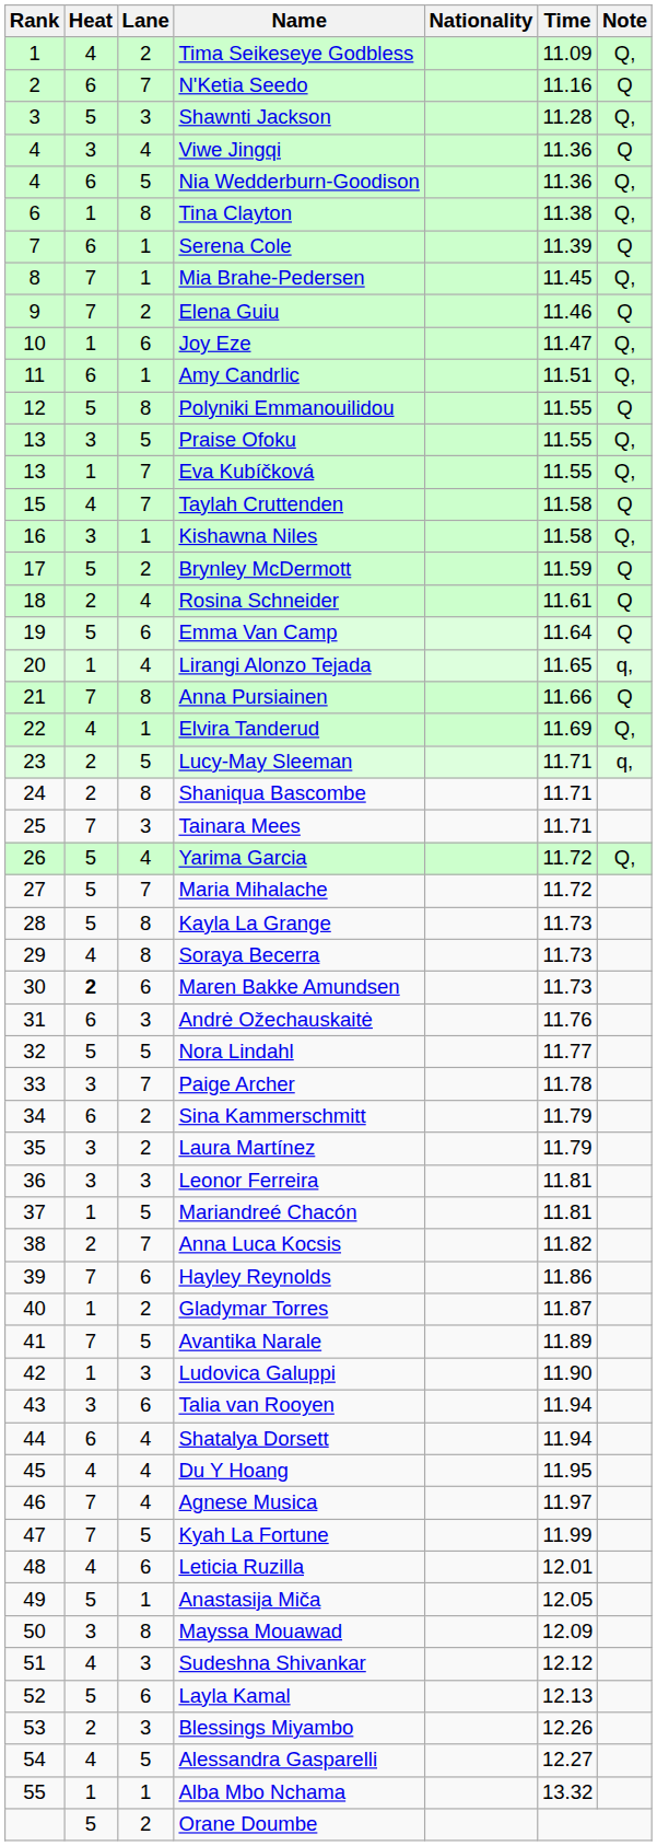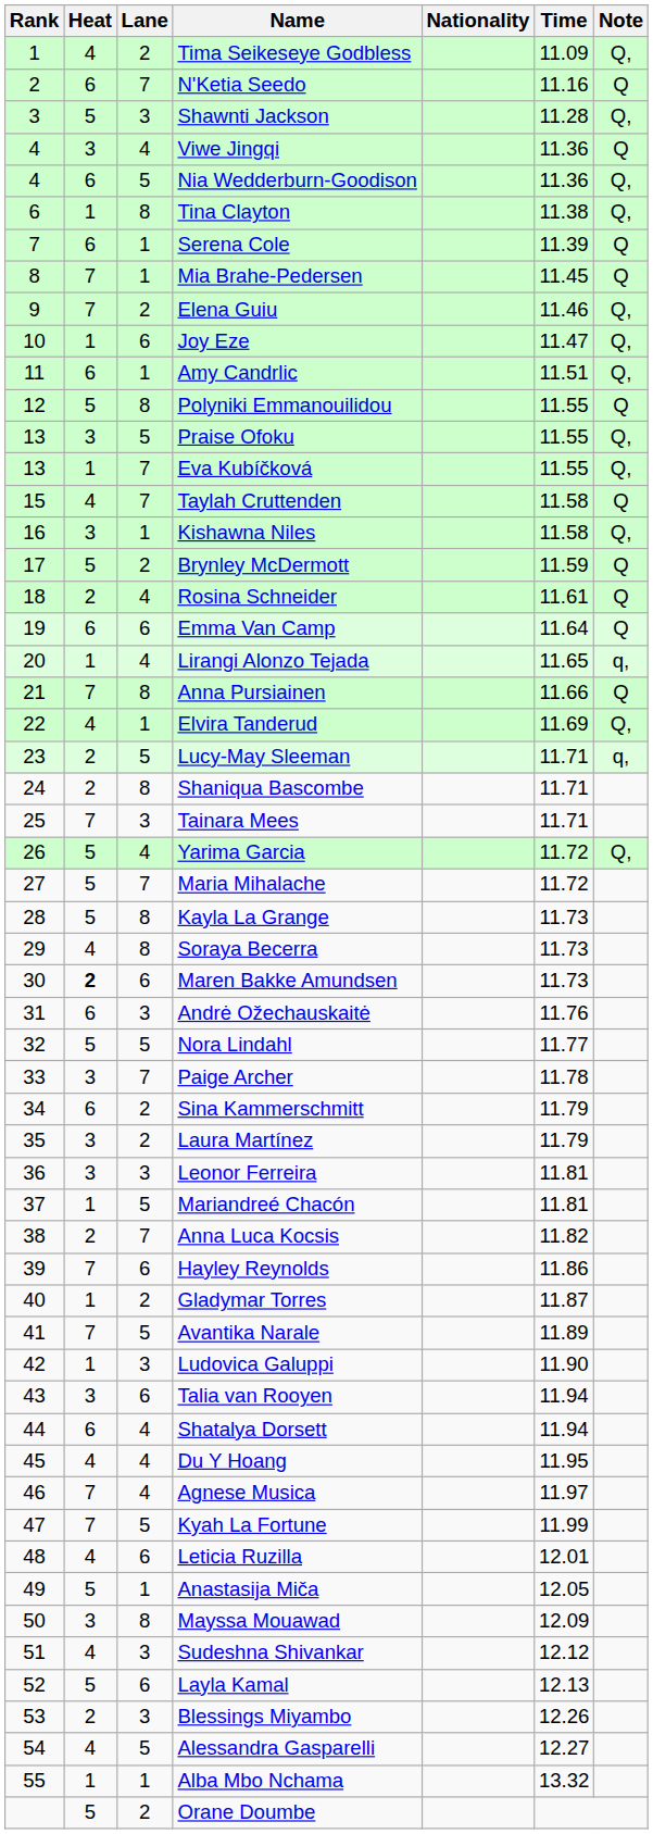Mia Brahe-Pedersen | Note: Q, -> Q
Elena Guiu | Note: Q -> Q,
Emma Van Camp | Heat: 5 -> 6
